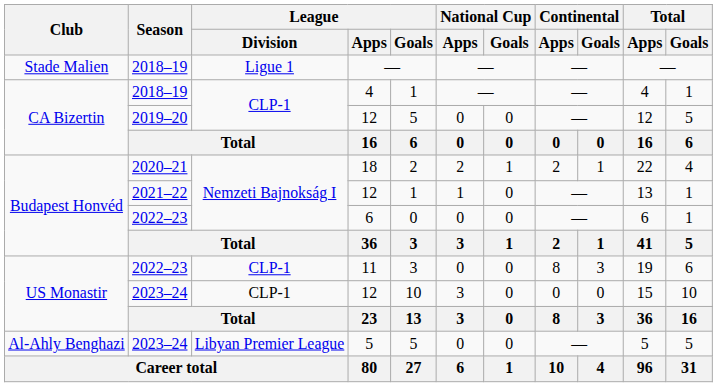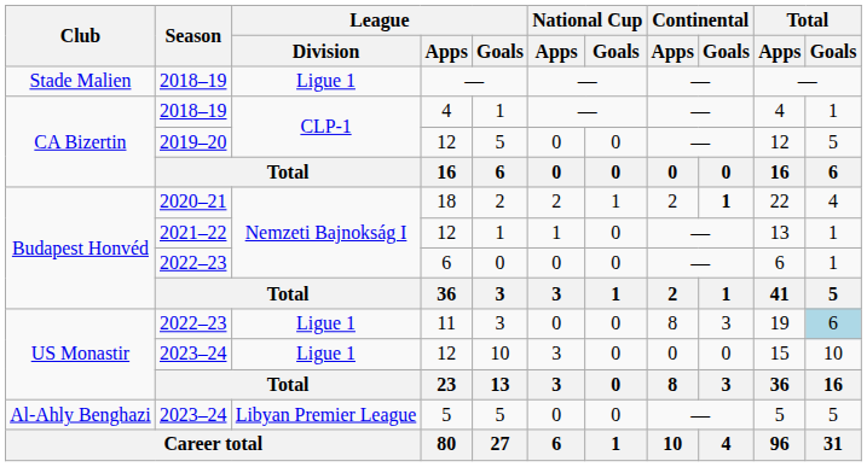18 | Continental / Goals: normal -> bold
11 | League / Division: CLP-1 -> Ligue 1
11 | Total / Goals: no background -> lightblue background
2023–24 / 12 | League / Division: CLP-1 -> Ligue 1
